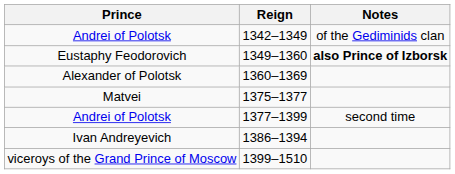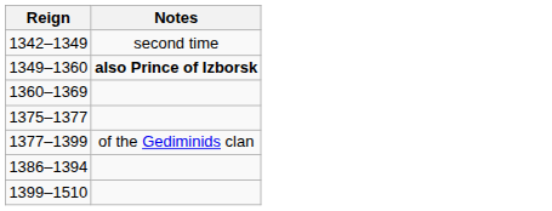- column: Prince | Andrei of Polotsk | Eustaphy Feodorovich | Alexander of Polotsk | Matvei | Andrei of Polotsk | Ivan Andreyevich | viceroys of the Grand Prince of Moscow
1342–1349 | Notes: of the Gediminids clan -> second time
1377–1399 | Notes: second time -> of the Gediminids clan
